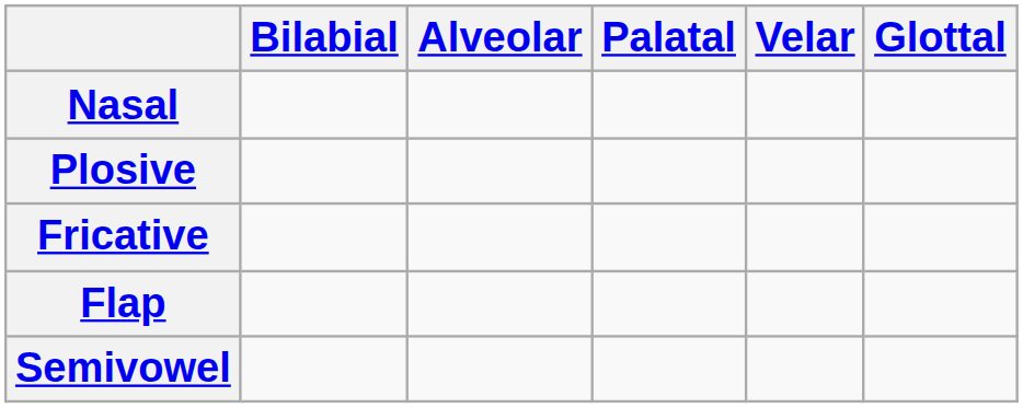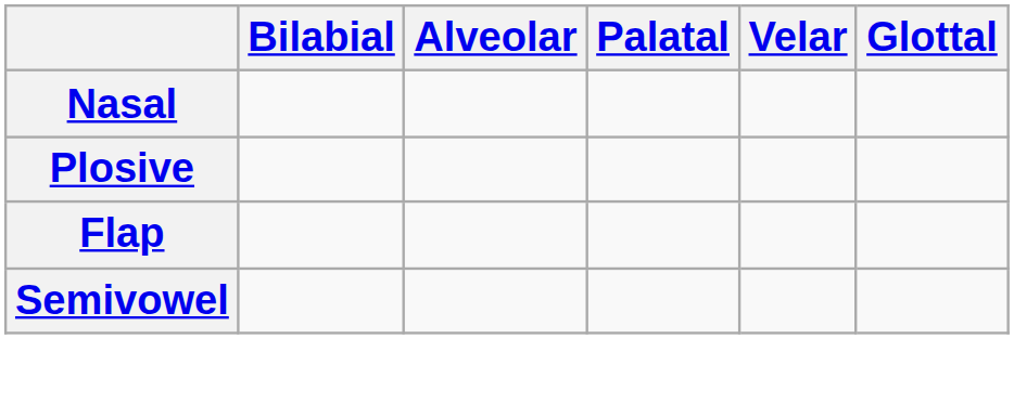- row: Fricative
